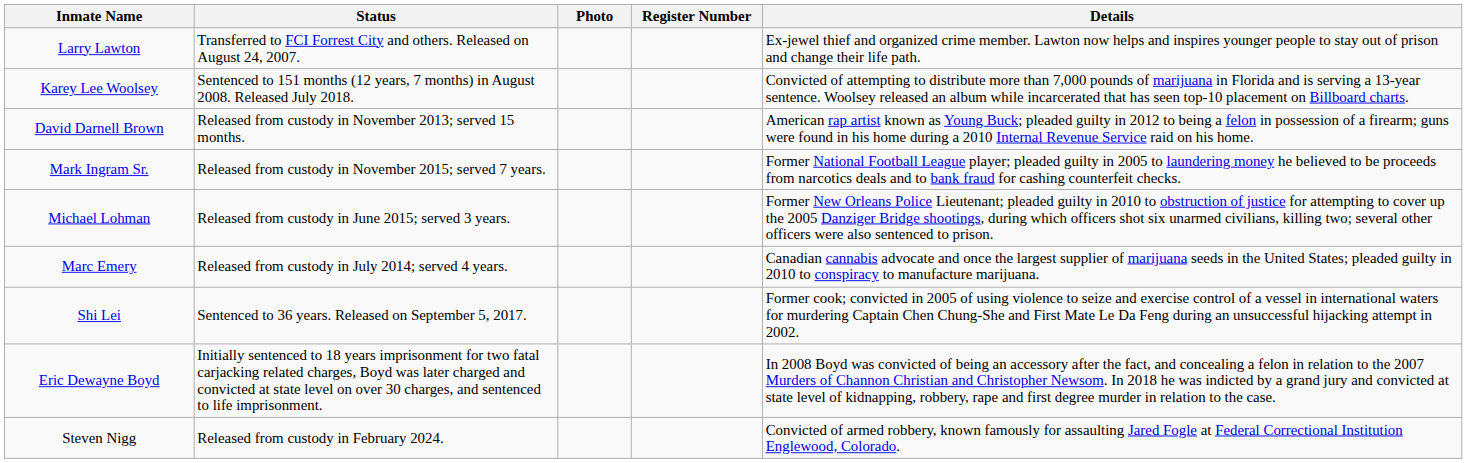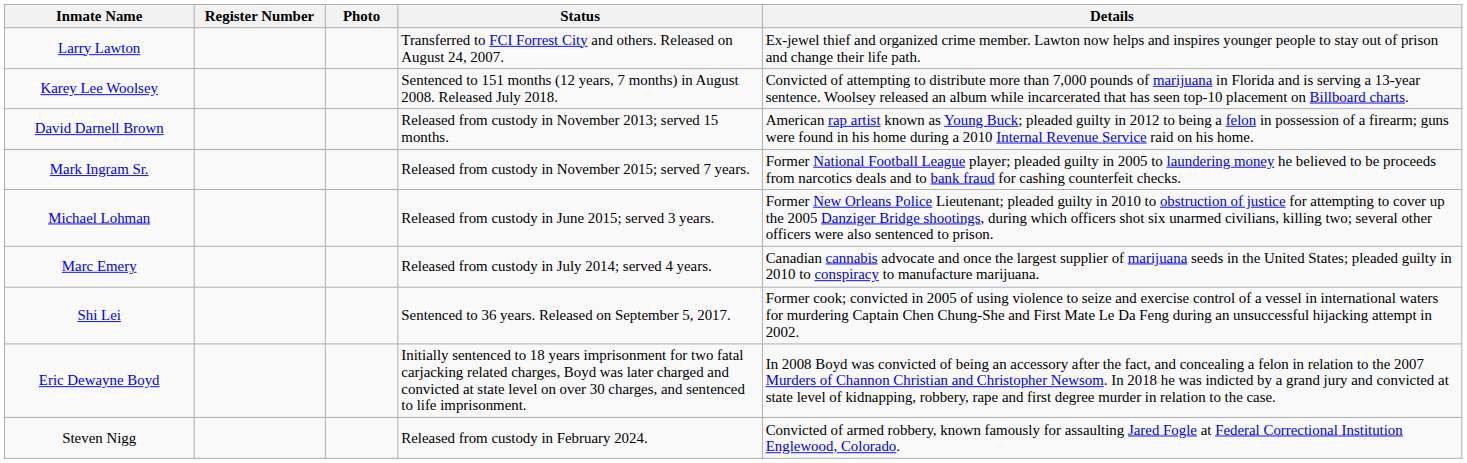columns swapped: Register Number <-> Status
